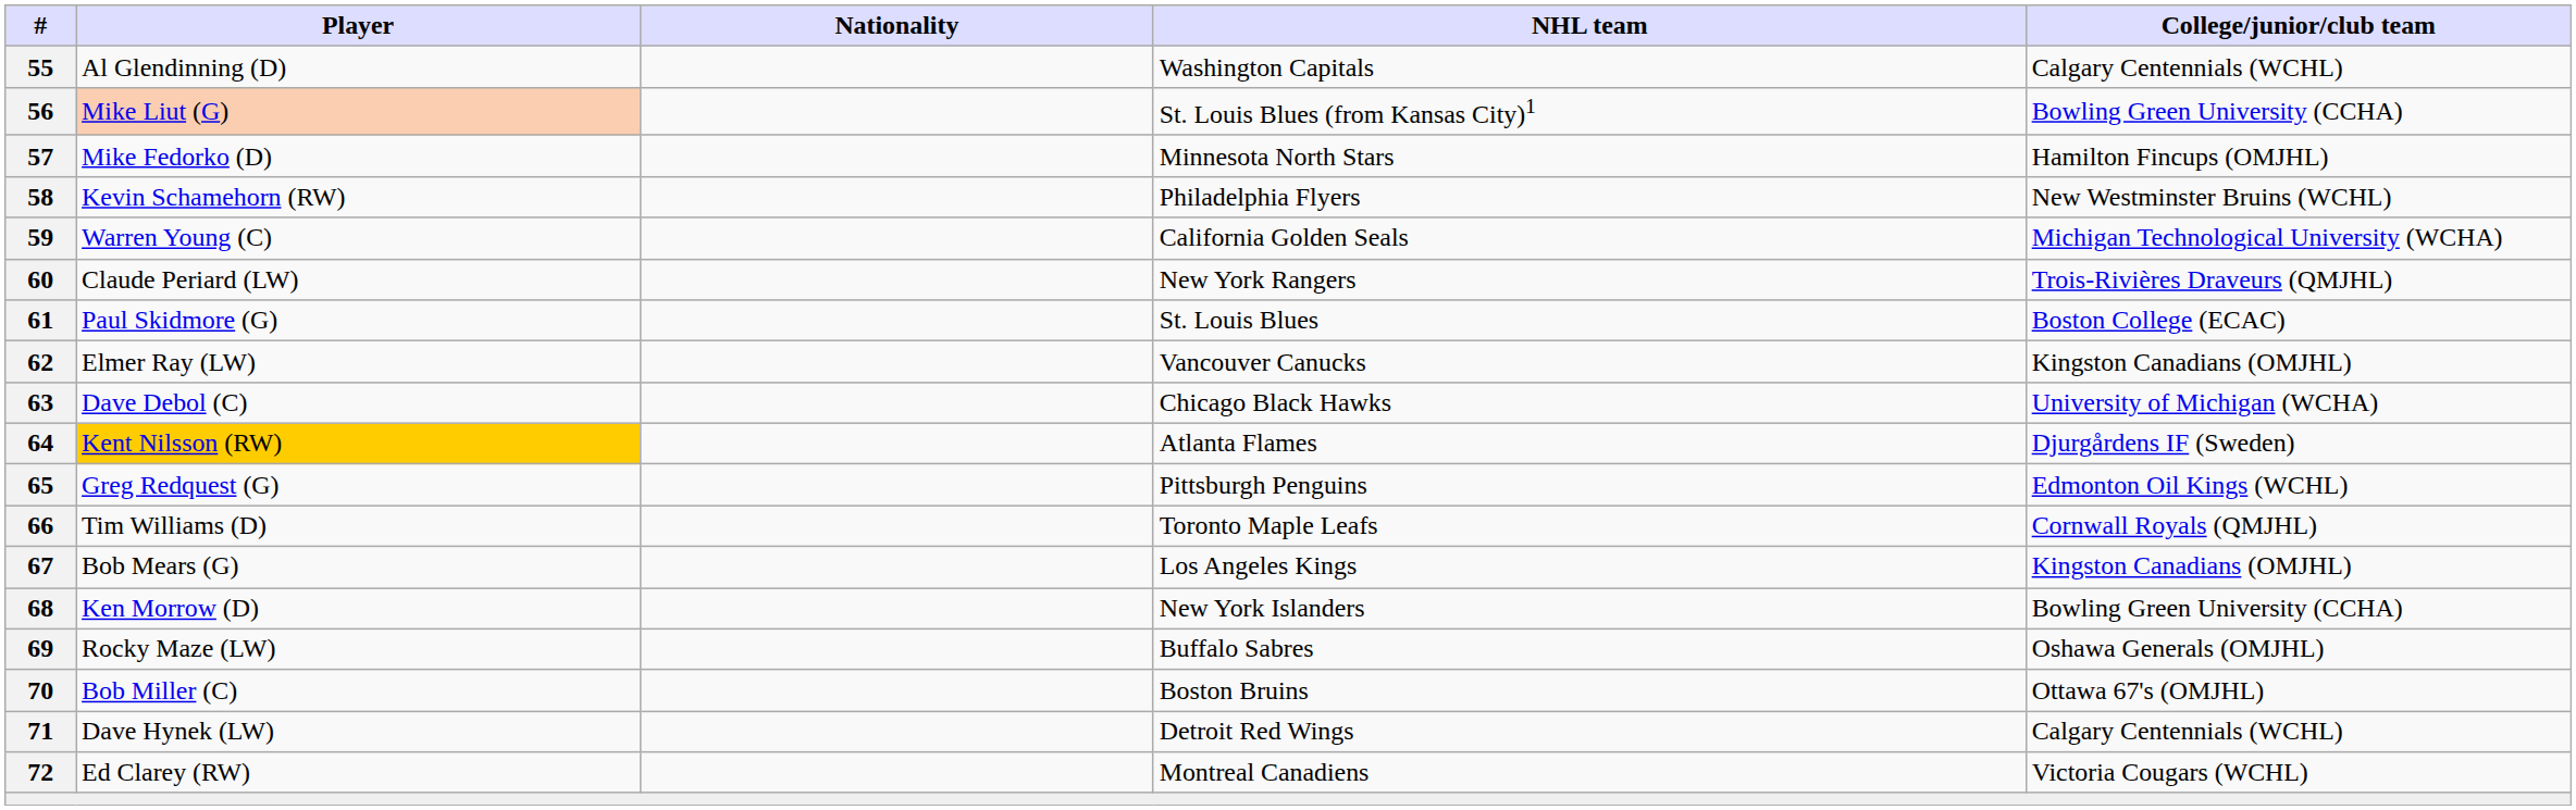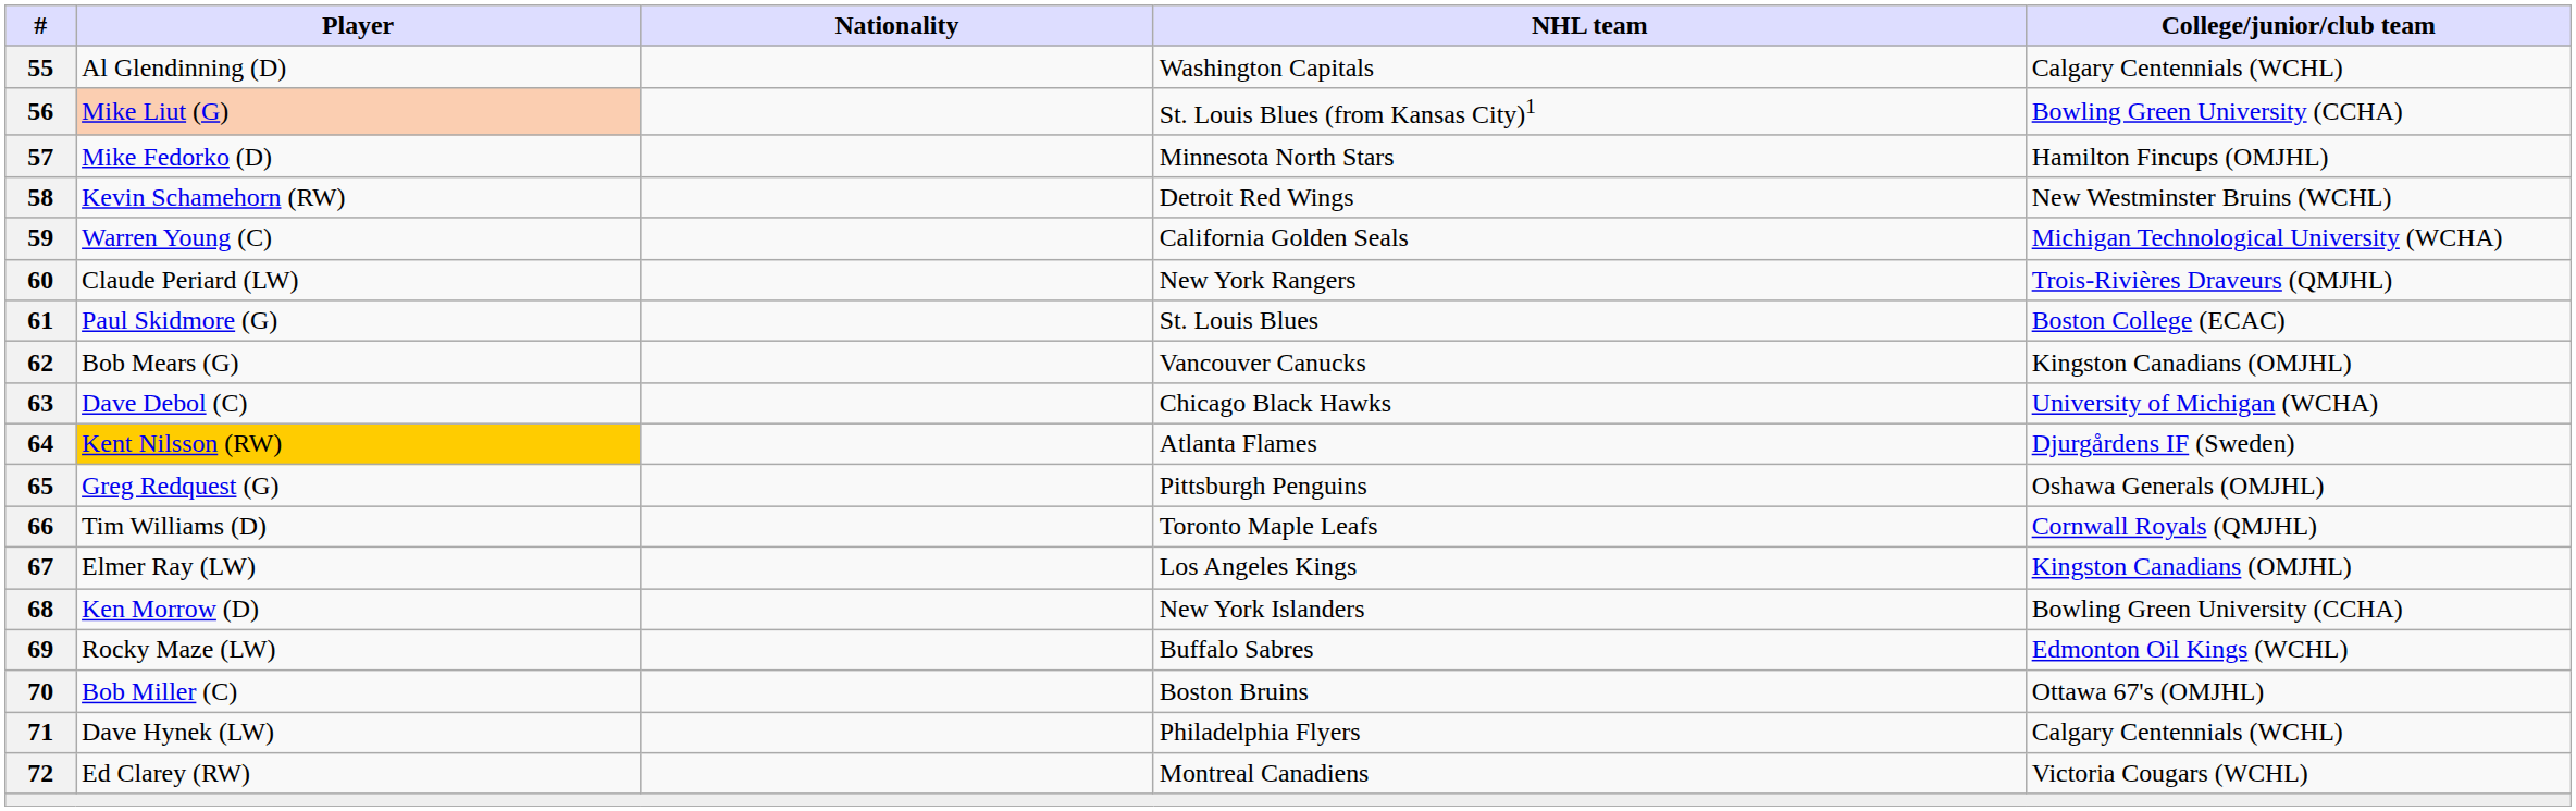58 | NHL team: Philadelphia Flyers -> Detroit Red Wings
62 | Player: Elmer Ray (LW) -> Bob Mears (G)
65 | College/junior/club team: Edmonton Oil Kings (WCHL) -> Oshawa Generals (OMJHL)
67 | Player: Bob Mears (G) -> Elmer Ray (LW)
69 | College/junior/club team: Oshawa Generals (OMJHL) -> Edmonton Oil Kings (WCHL)
71 | NHL team: Detroit Red Wings -> Philadelphia Flyers
